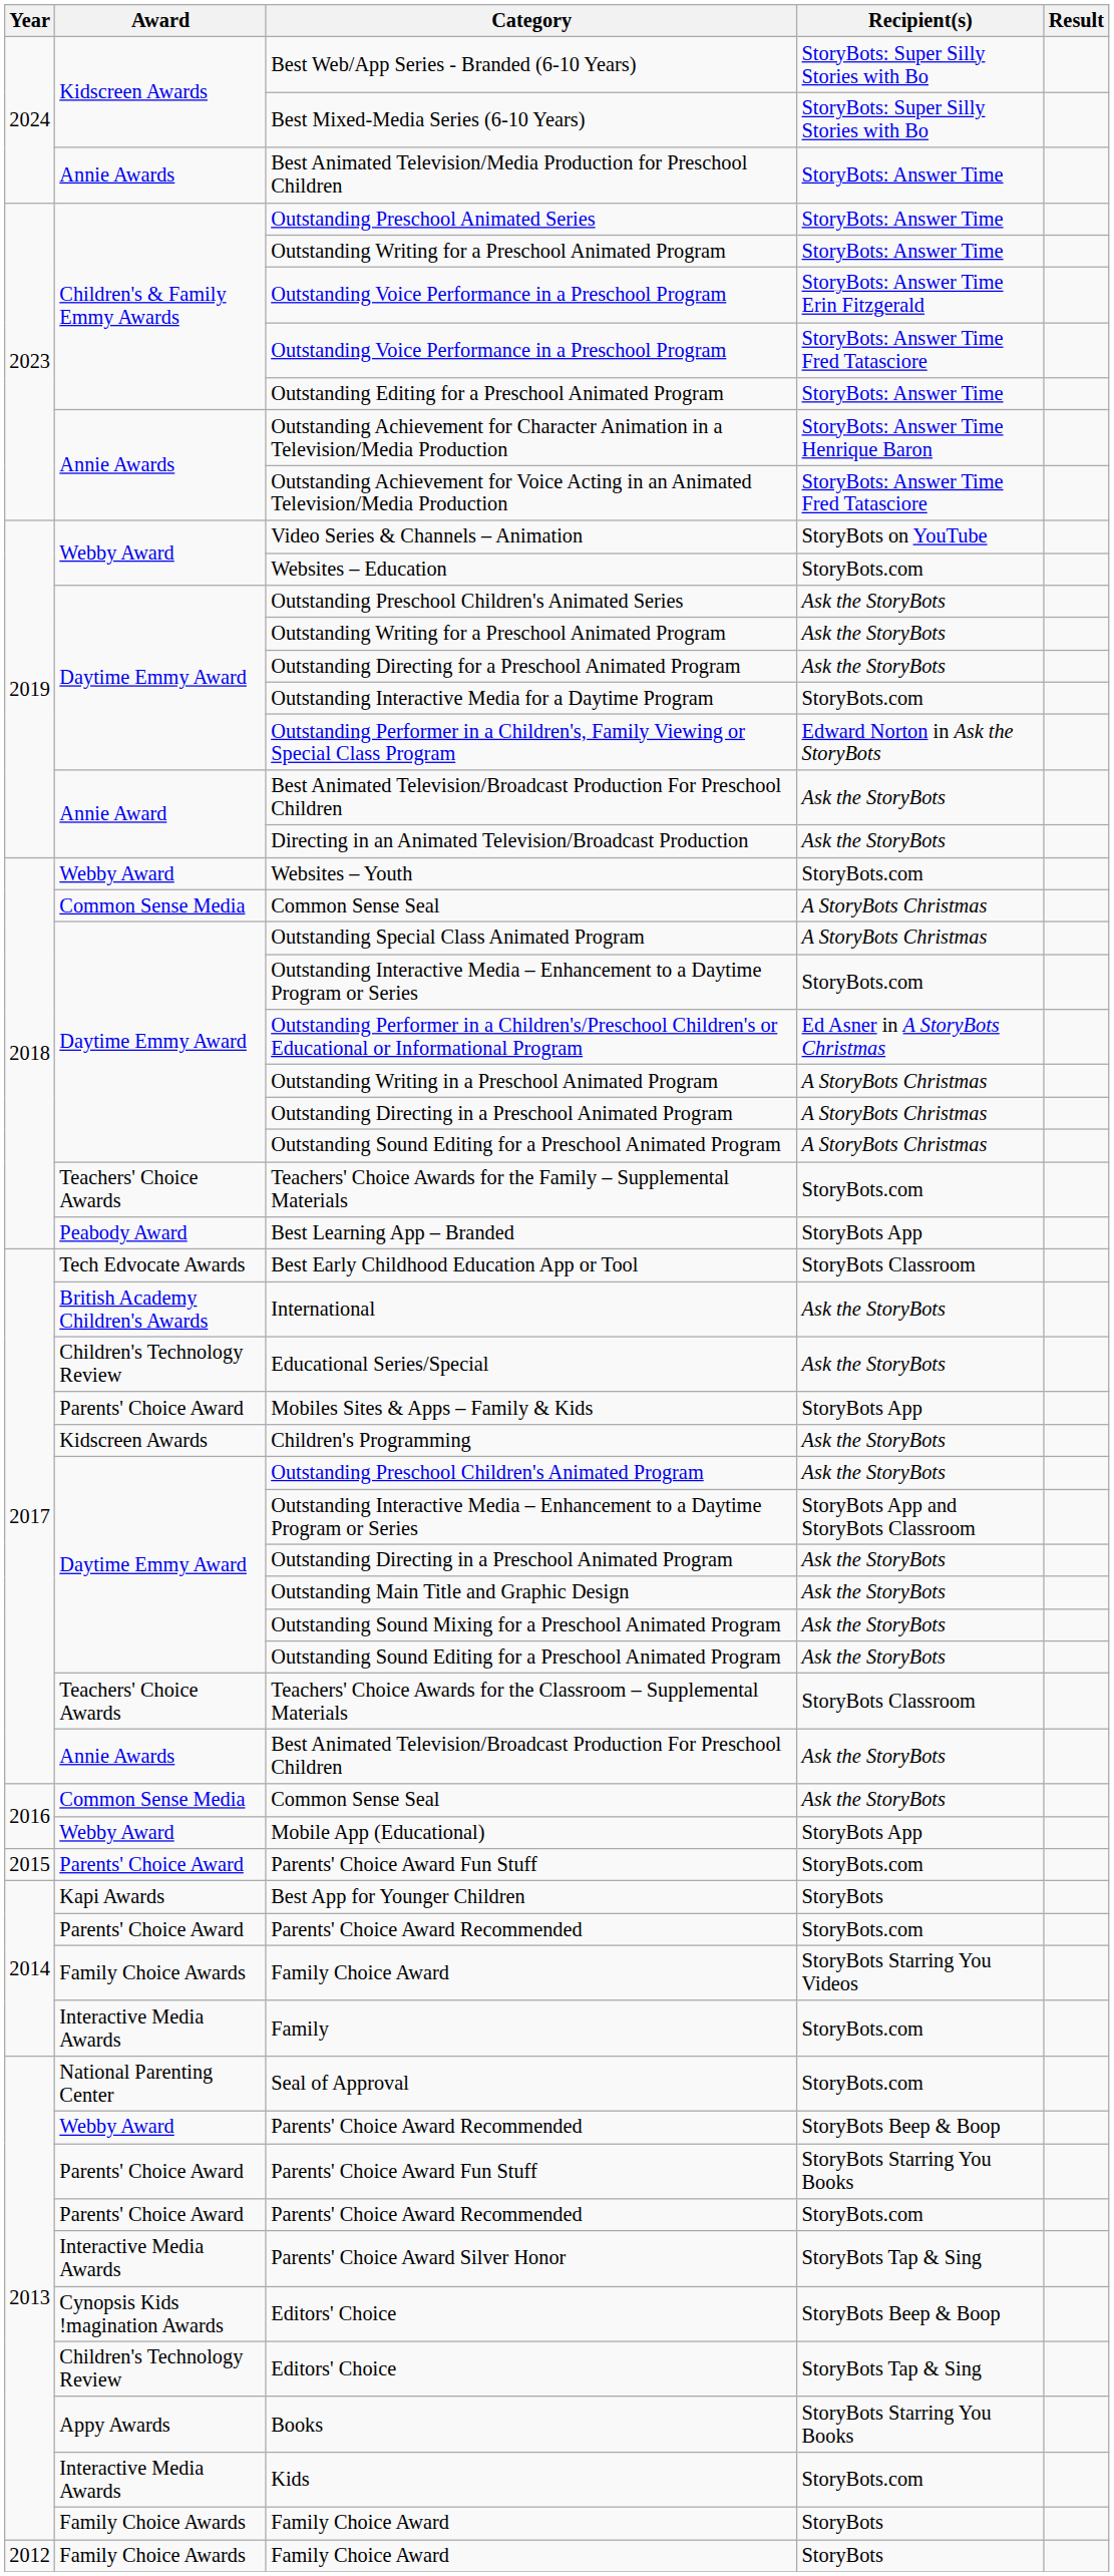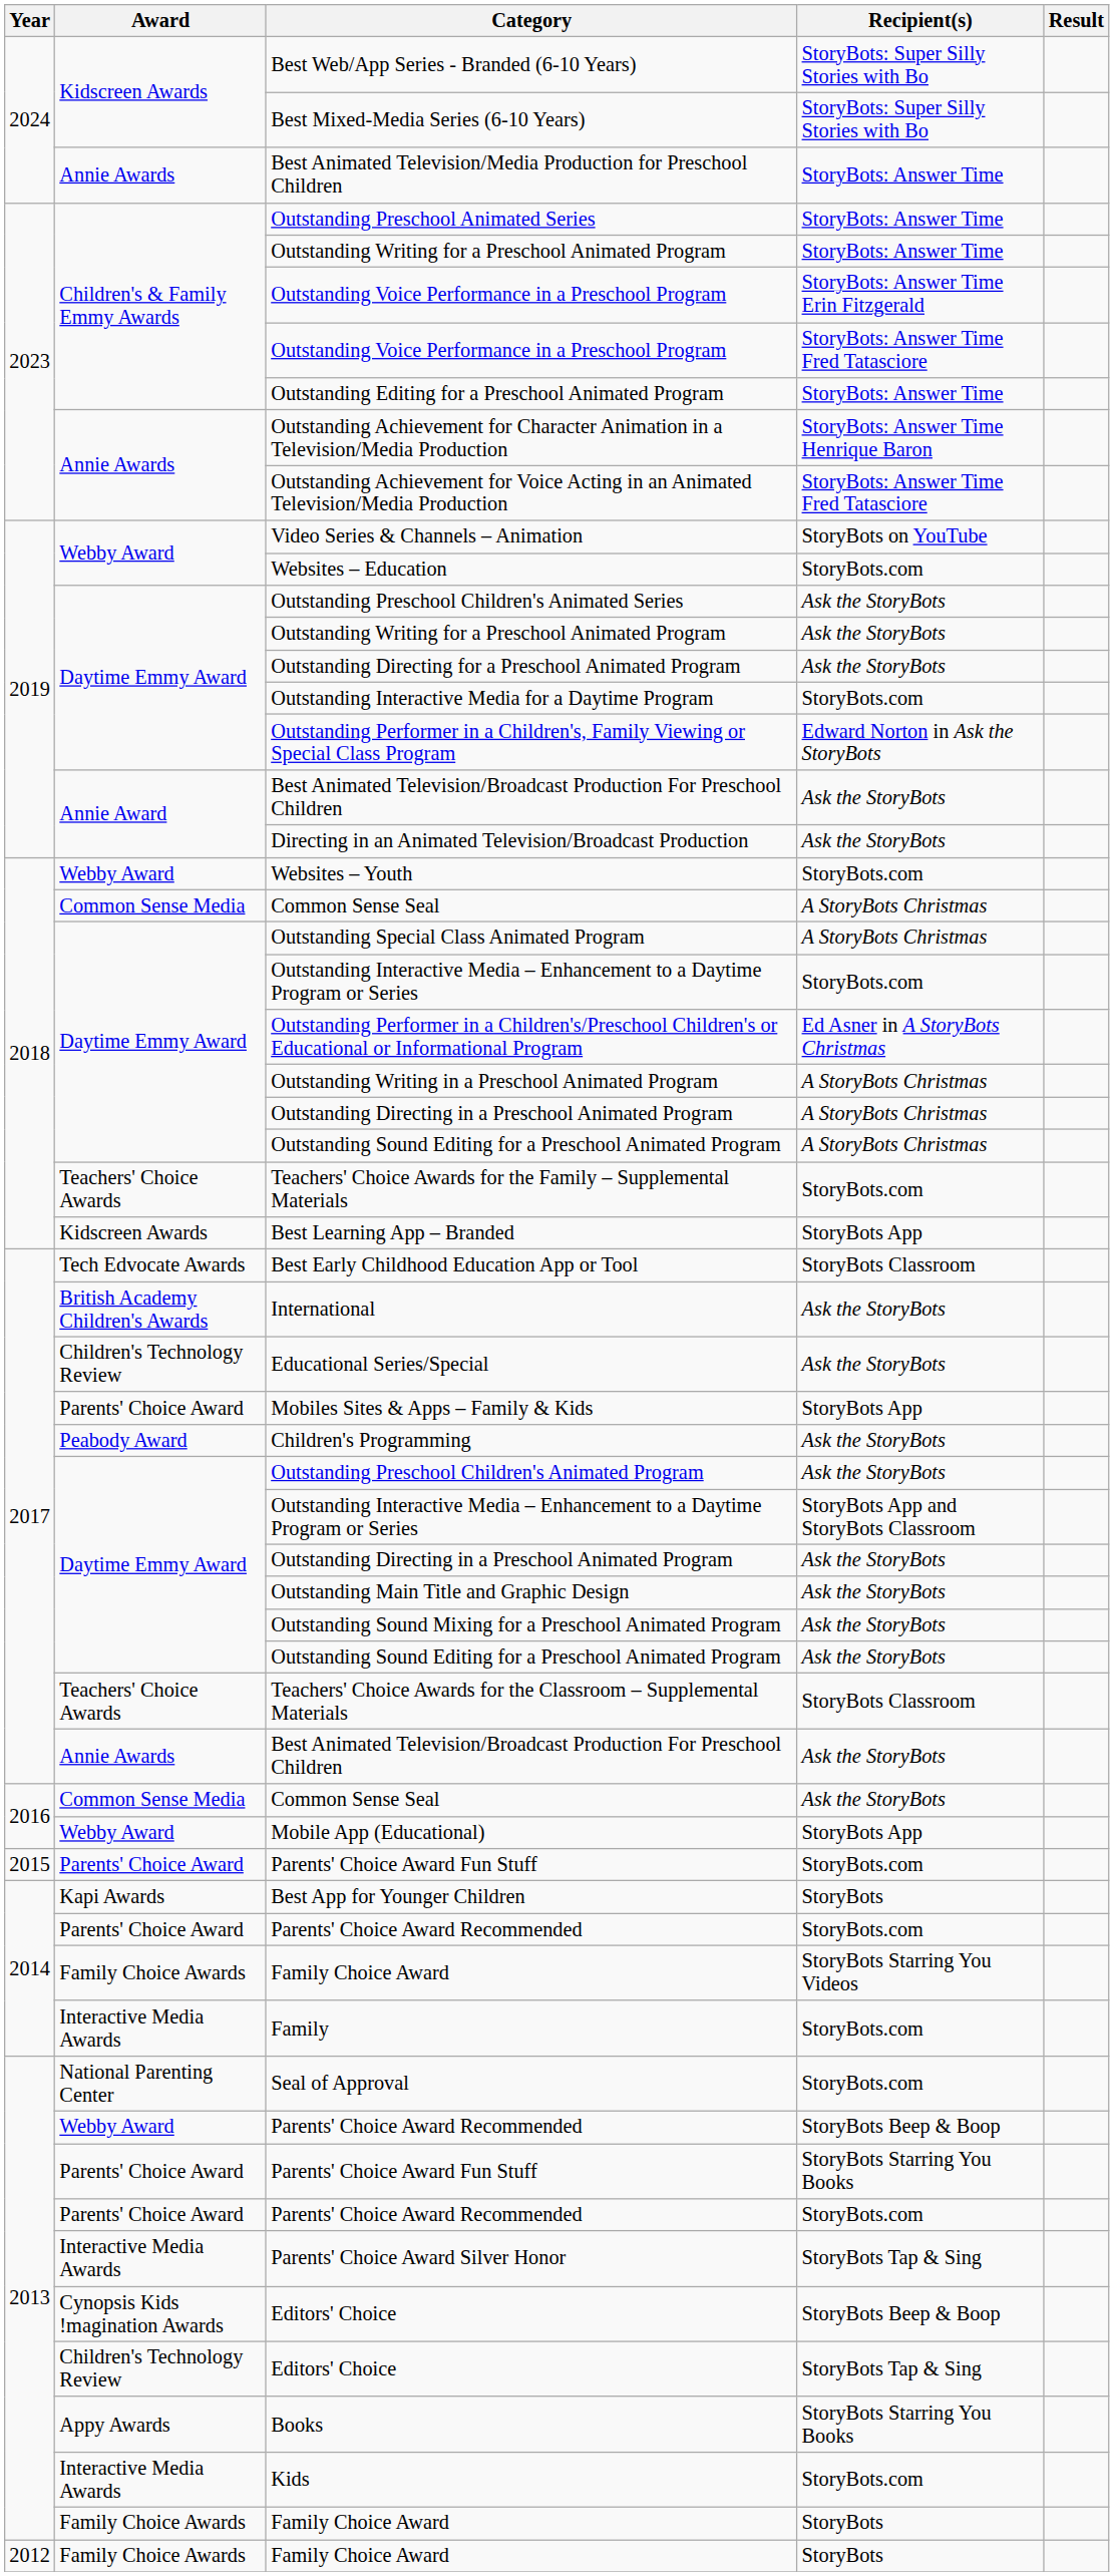Best Learning App – Branded | Award: Peabody Award -> Kidscreen Awards
Children's Programming | Award: Kidscreen Awards -> Peabody Award
